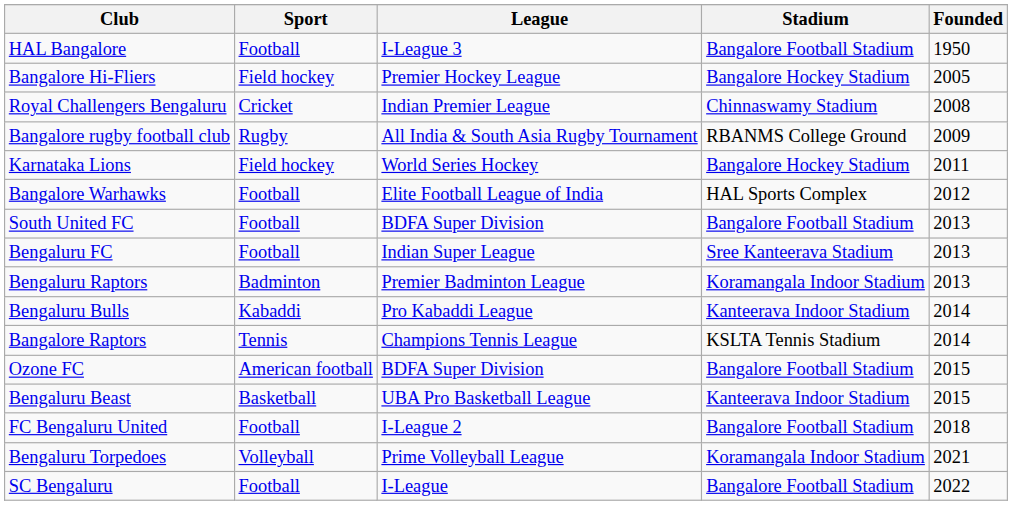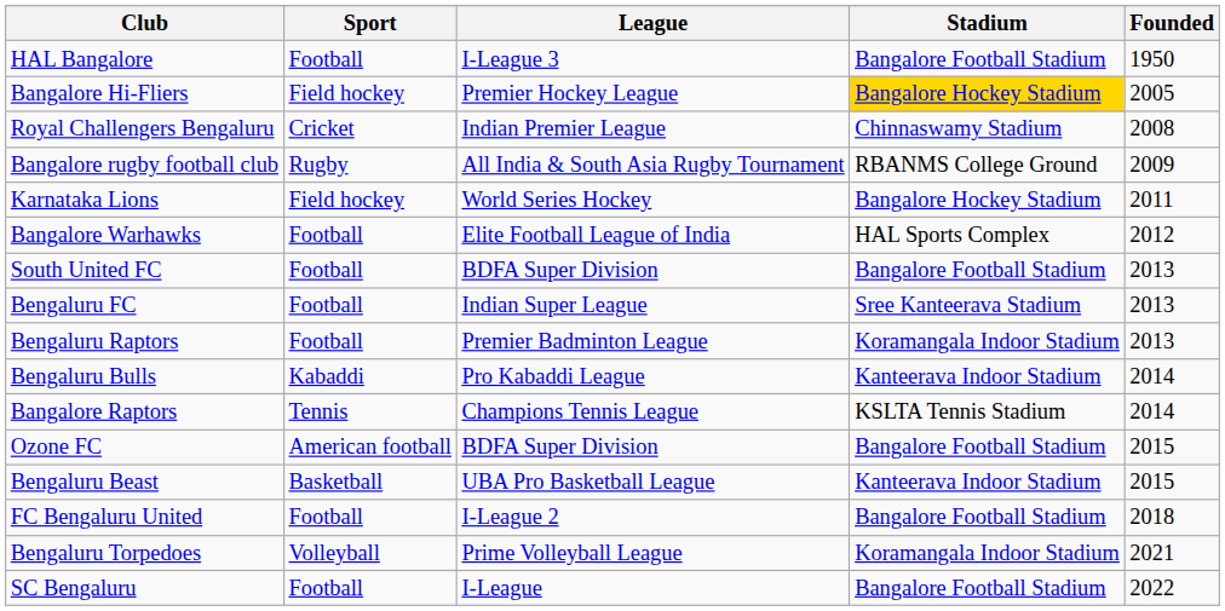Bangalore Hi-Fliers | Stadium: no background -> gold background
Bengaluru Raptors | Sport: Badminton -> Football
